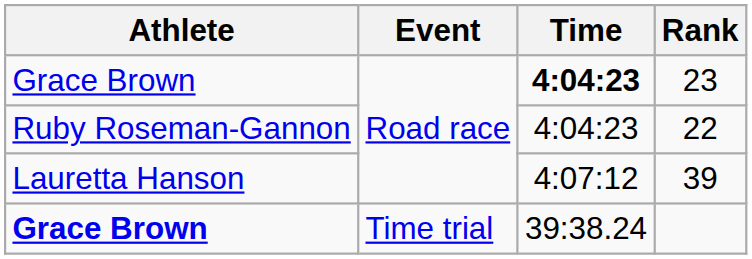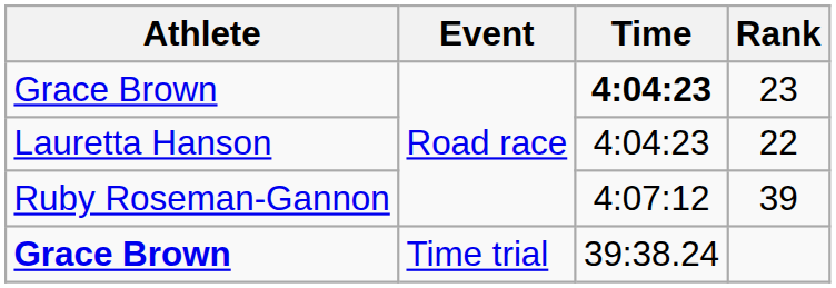22 | Athlete: Ruby Roseman-Gannon -> Lauretta Hanson
39 | Athlete: Lauretta Hanson -> Ruby Roseman-Gannon
